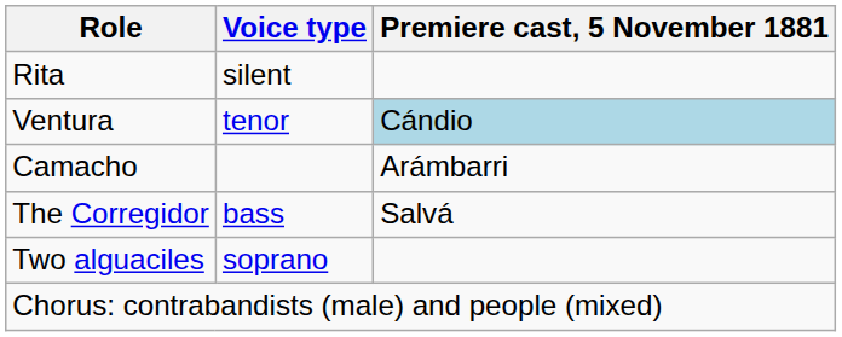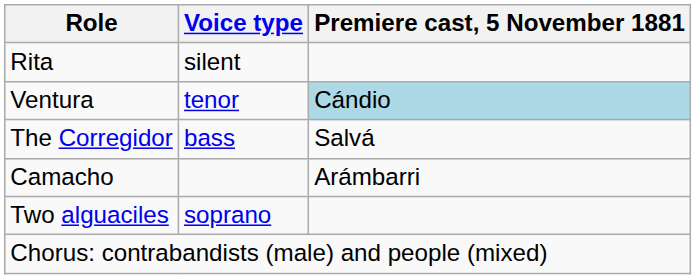rows swapped: Camacho <-> The Corregidor
